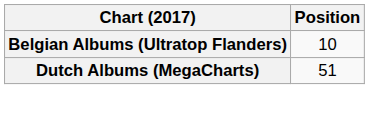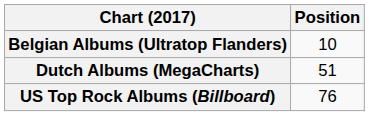+ row: US Top Rock Albums (Billboard) | 76
